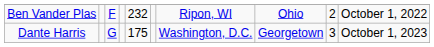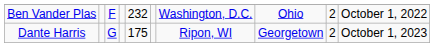Ben Vander Plas | column 7: Ripon, WI -> Washington, D.C.
Dante Harris | column 7: Washington, D.C. -> Ripon, WI
Dante Harris | column 9: 3 -> 2
